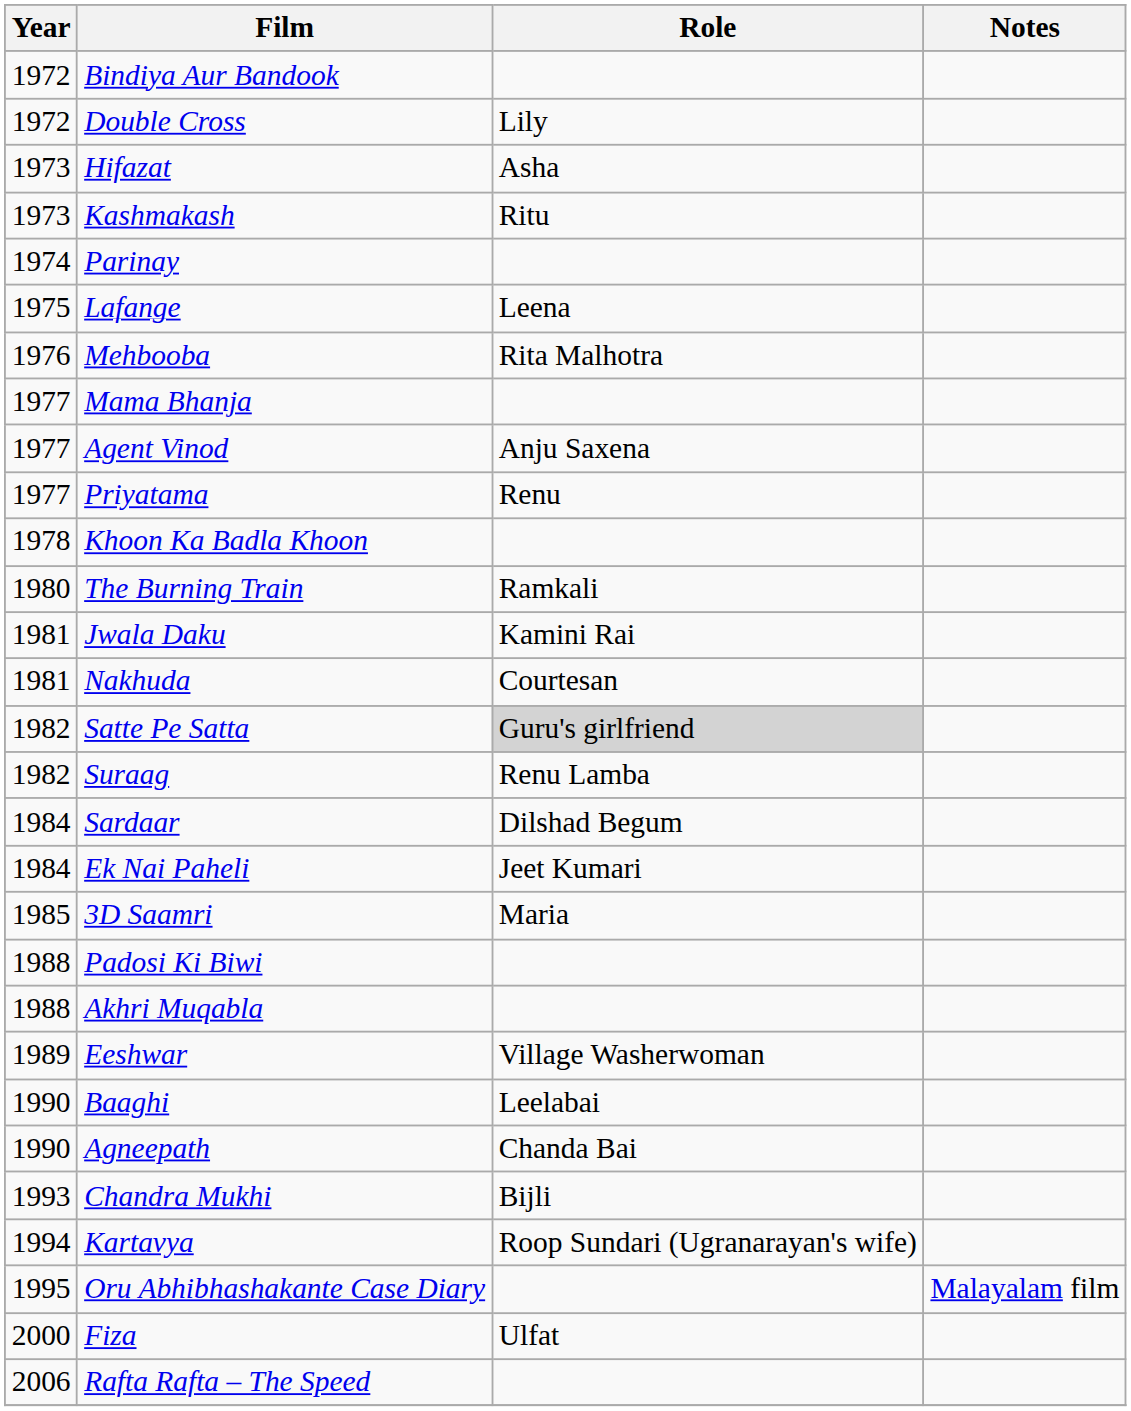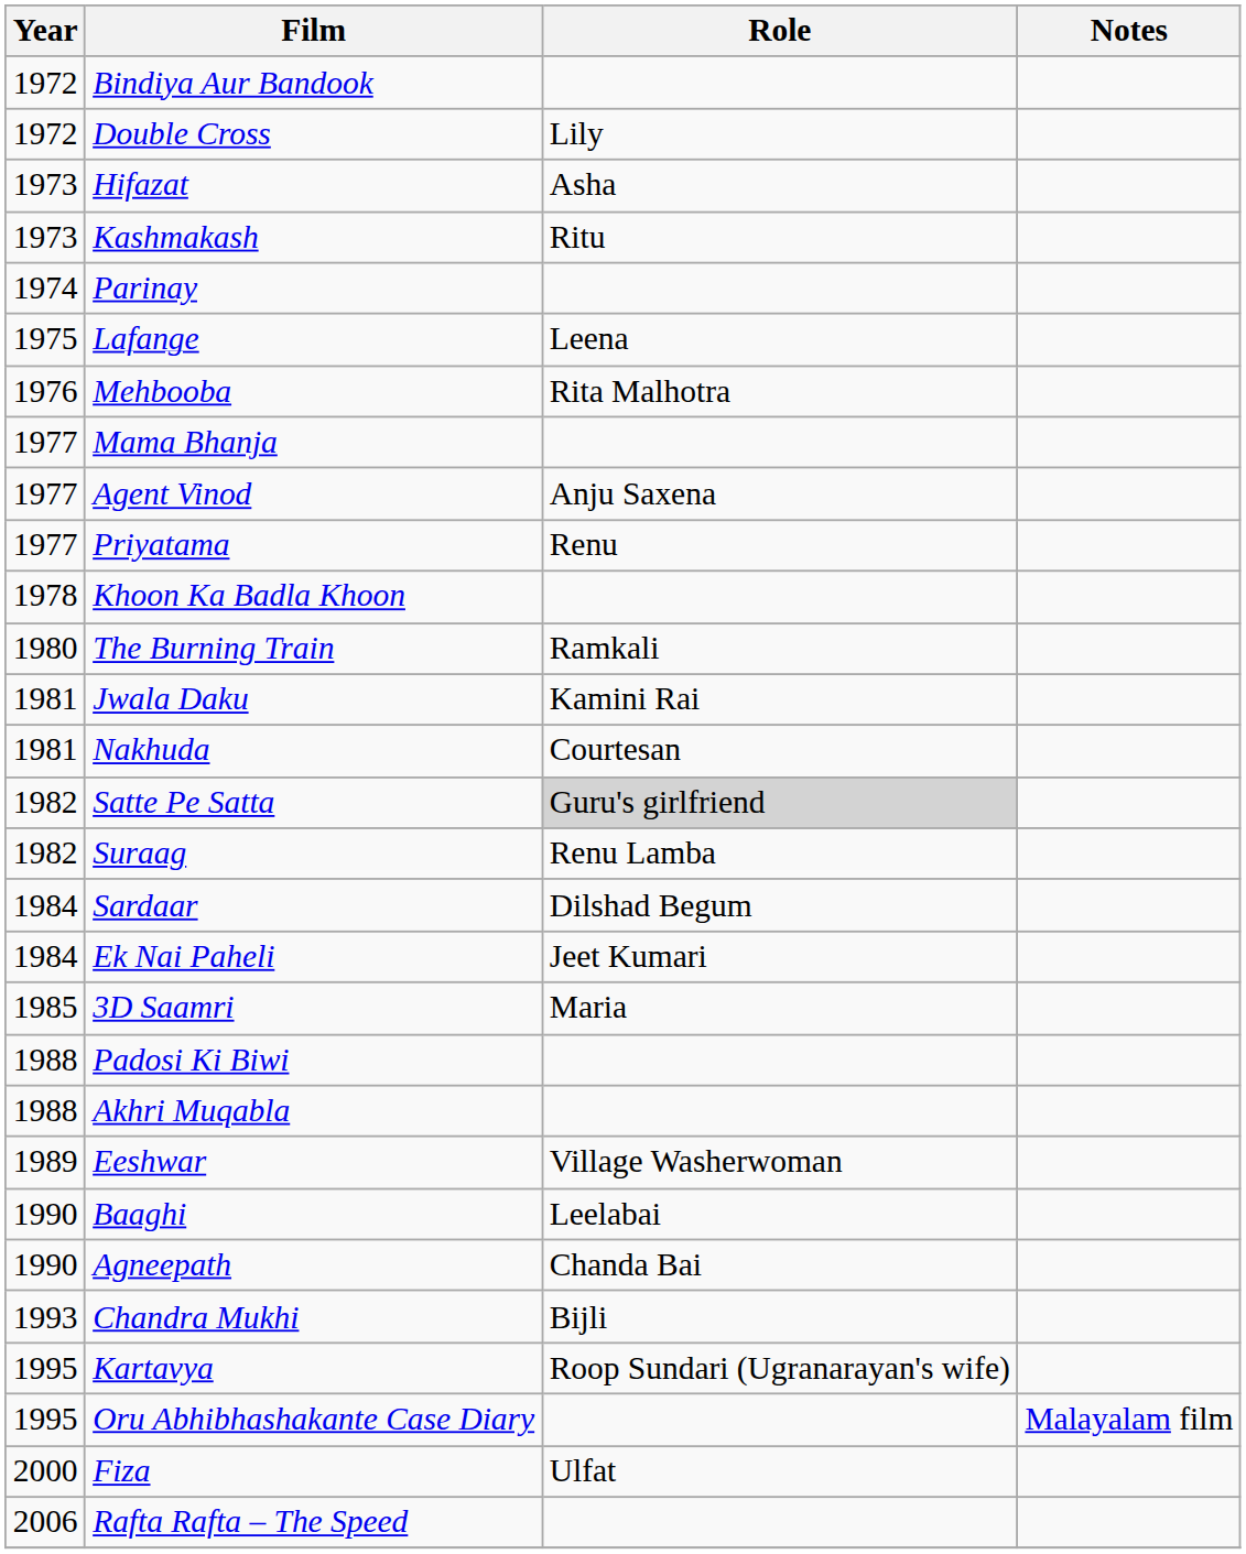Kartavya | Year: 1994 -> 1995
